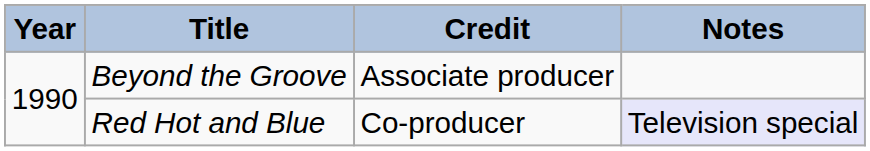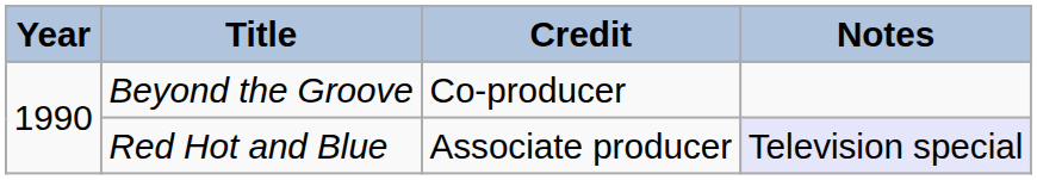Beyond the Groove | Credit: Associate producer -> Co-producer
Red Hot and Blue | Credit: Co-producer -> Associate producer
